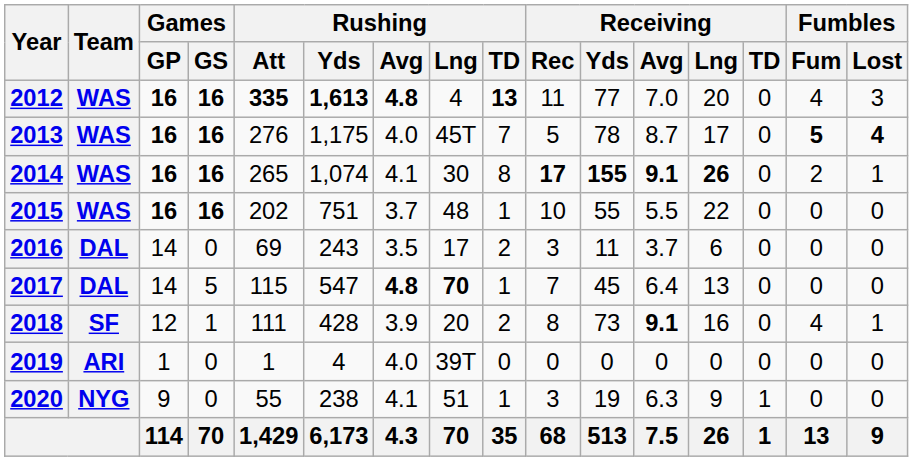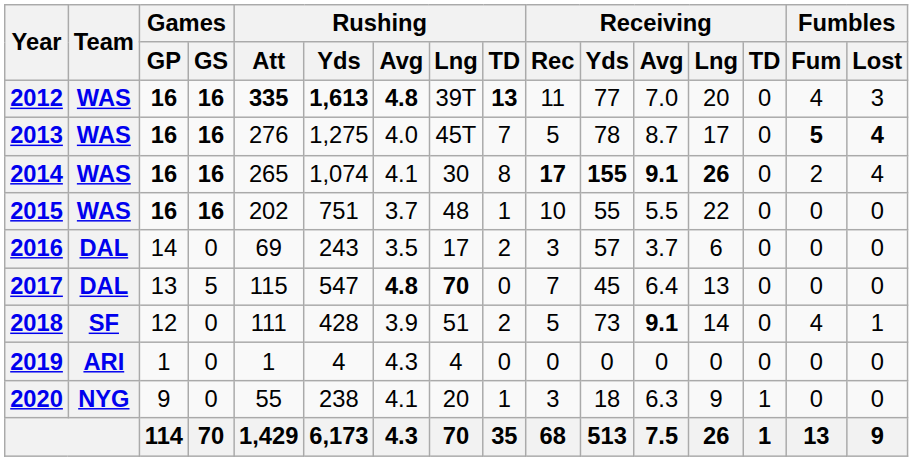2012 | Rushing / Lng: 4 -> 39T
2013 | Rushing / Yds: 1,175 -> 1,275
2014 | Fumbles / Lost: 1 -> 4
2016 | Receiving / Yds: 11 -> 57
2017 | Games / GP: 14 -> 13
2017 | Rushing / TD: 1 -> 0
2018 | Games / GS: 1 -> 0
2018 | Rushing / Lng: 20 -> 51
2018 | Receiving / Rec: 8 -> 5
2018 | Receiving / Lng: 16 -> 14
2019 | Rushing / Avg: 4.0 -> 4.3
2019 | Rushing / Lng: 39T -> 4
2020 | Rushing / Lng: 51 -> 20
2020 | Receiving / Yds: 19 -> 18
